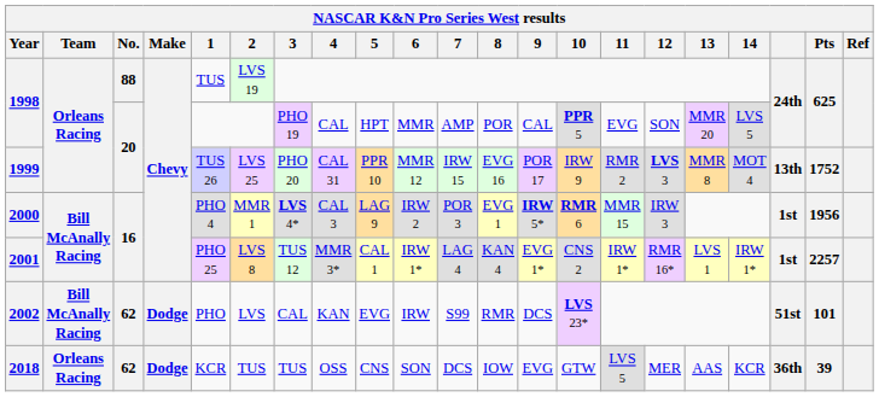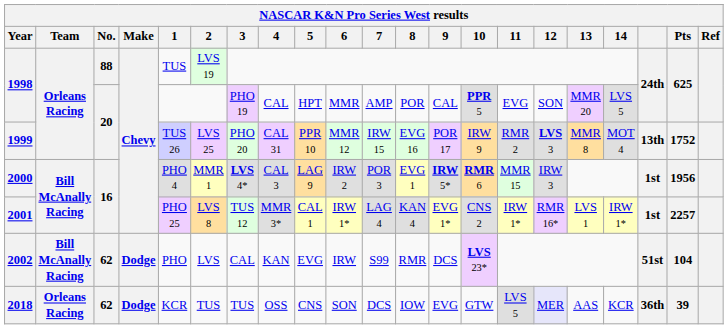2002 | Pts: 101 -> 104
2018 | 12: no background -> lavender background
